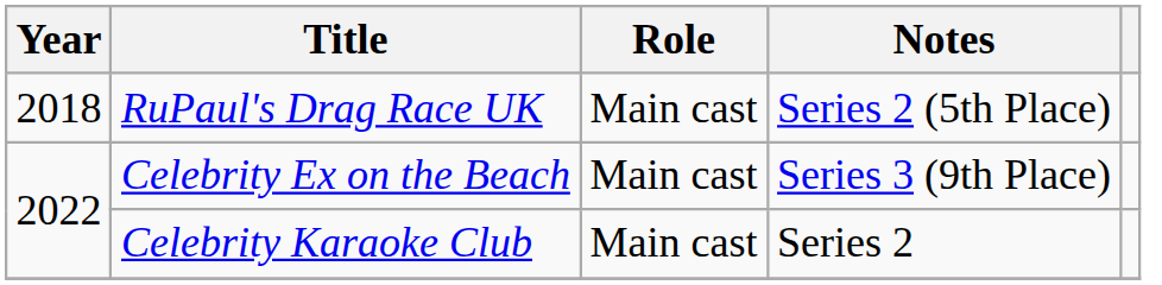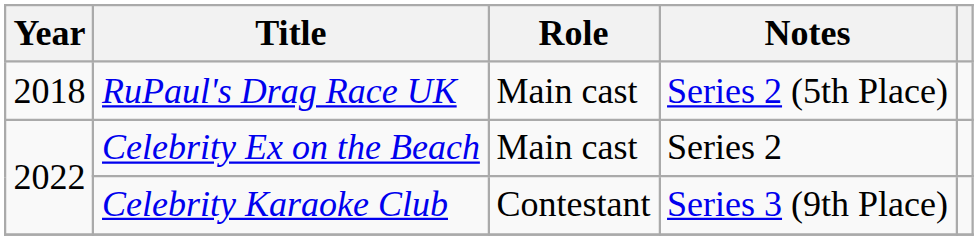Celebrity Ex on the Beach | Notes: Series 3 (9th Place) -> Series 2
Celebrity Karaoke Club | Role: Main cast -> Contestant
Celebrity Karaoke Club | Notes: Series 2 -> Series 3 (9th Place)
